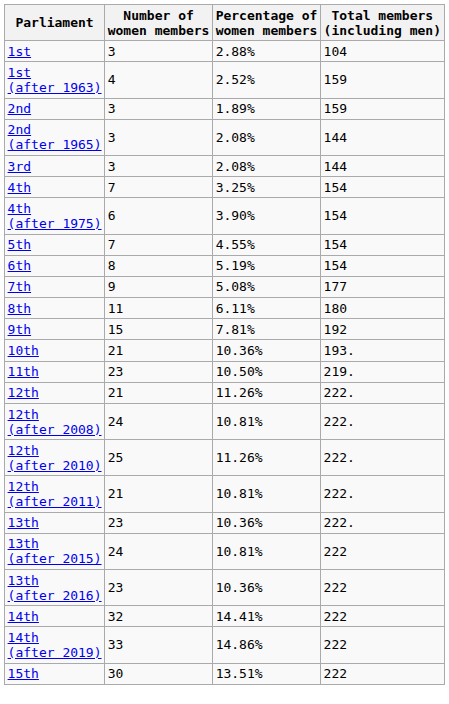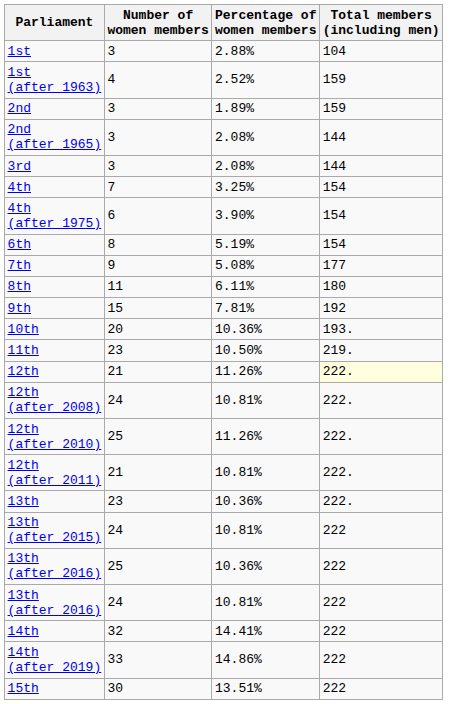- row: 5th | 7 | 4.55% | 154
10th | Number of women members: 21 -> 20
12th | Total members (including men): no background -> lightyellow background
13th (after 2016) / 10.36% | Number of women members: 23 -> 25
+ row: 13th (after 2016) | 24 | 10.81% | 222
